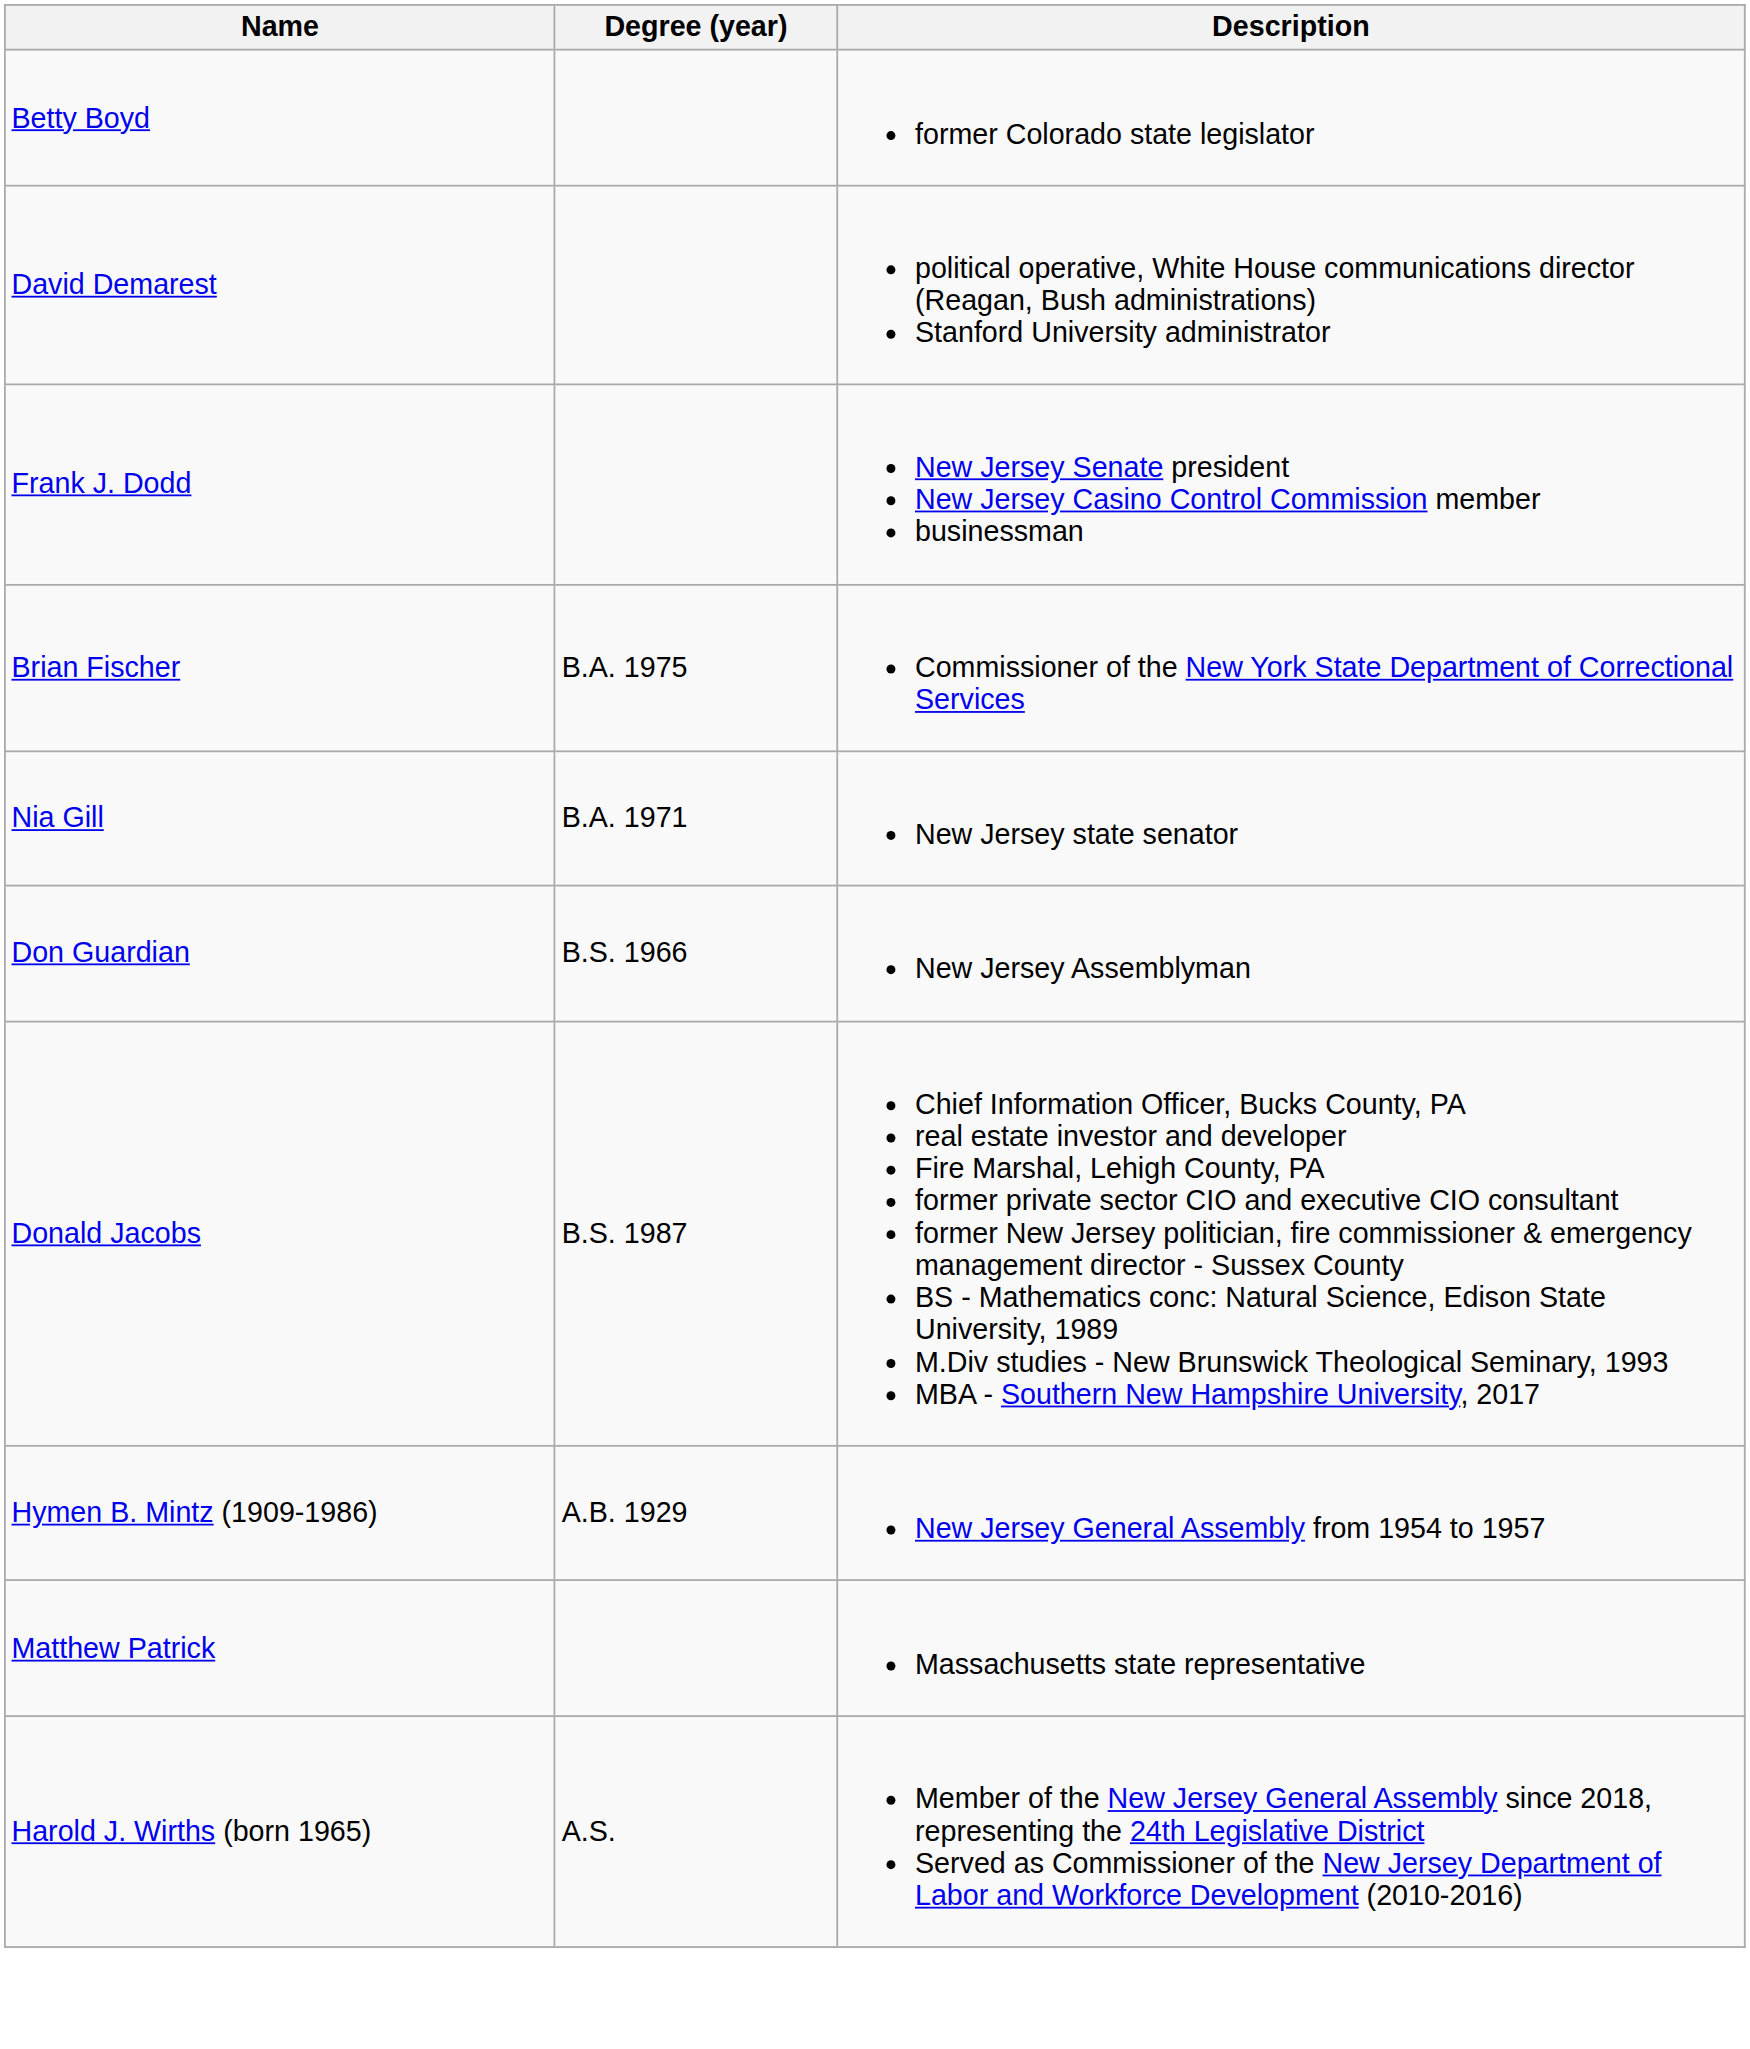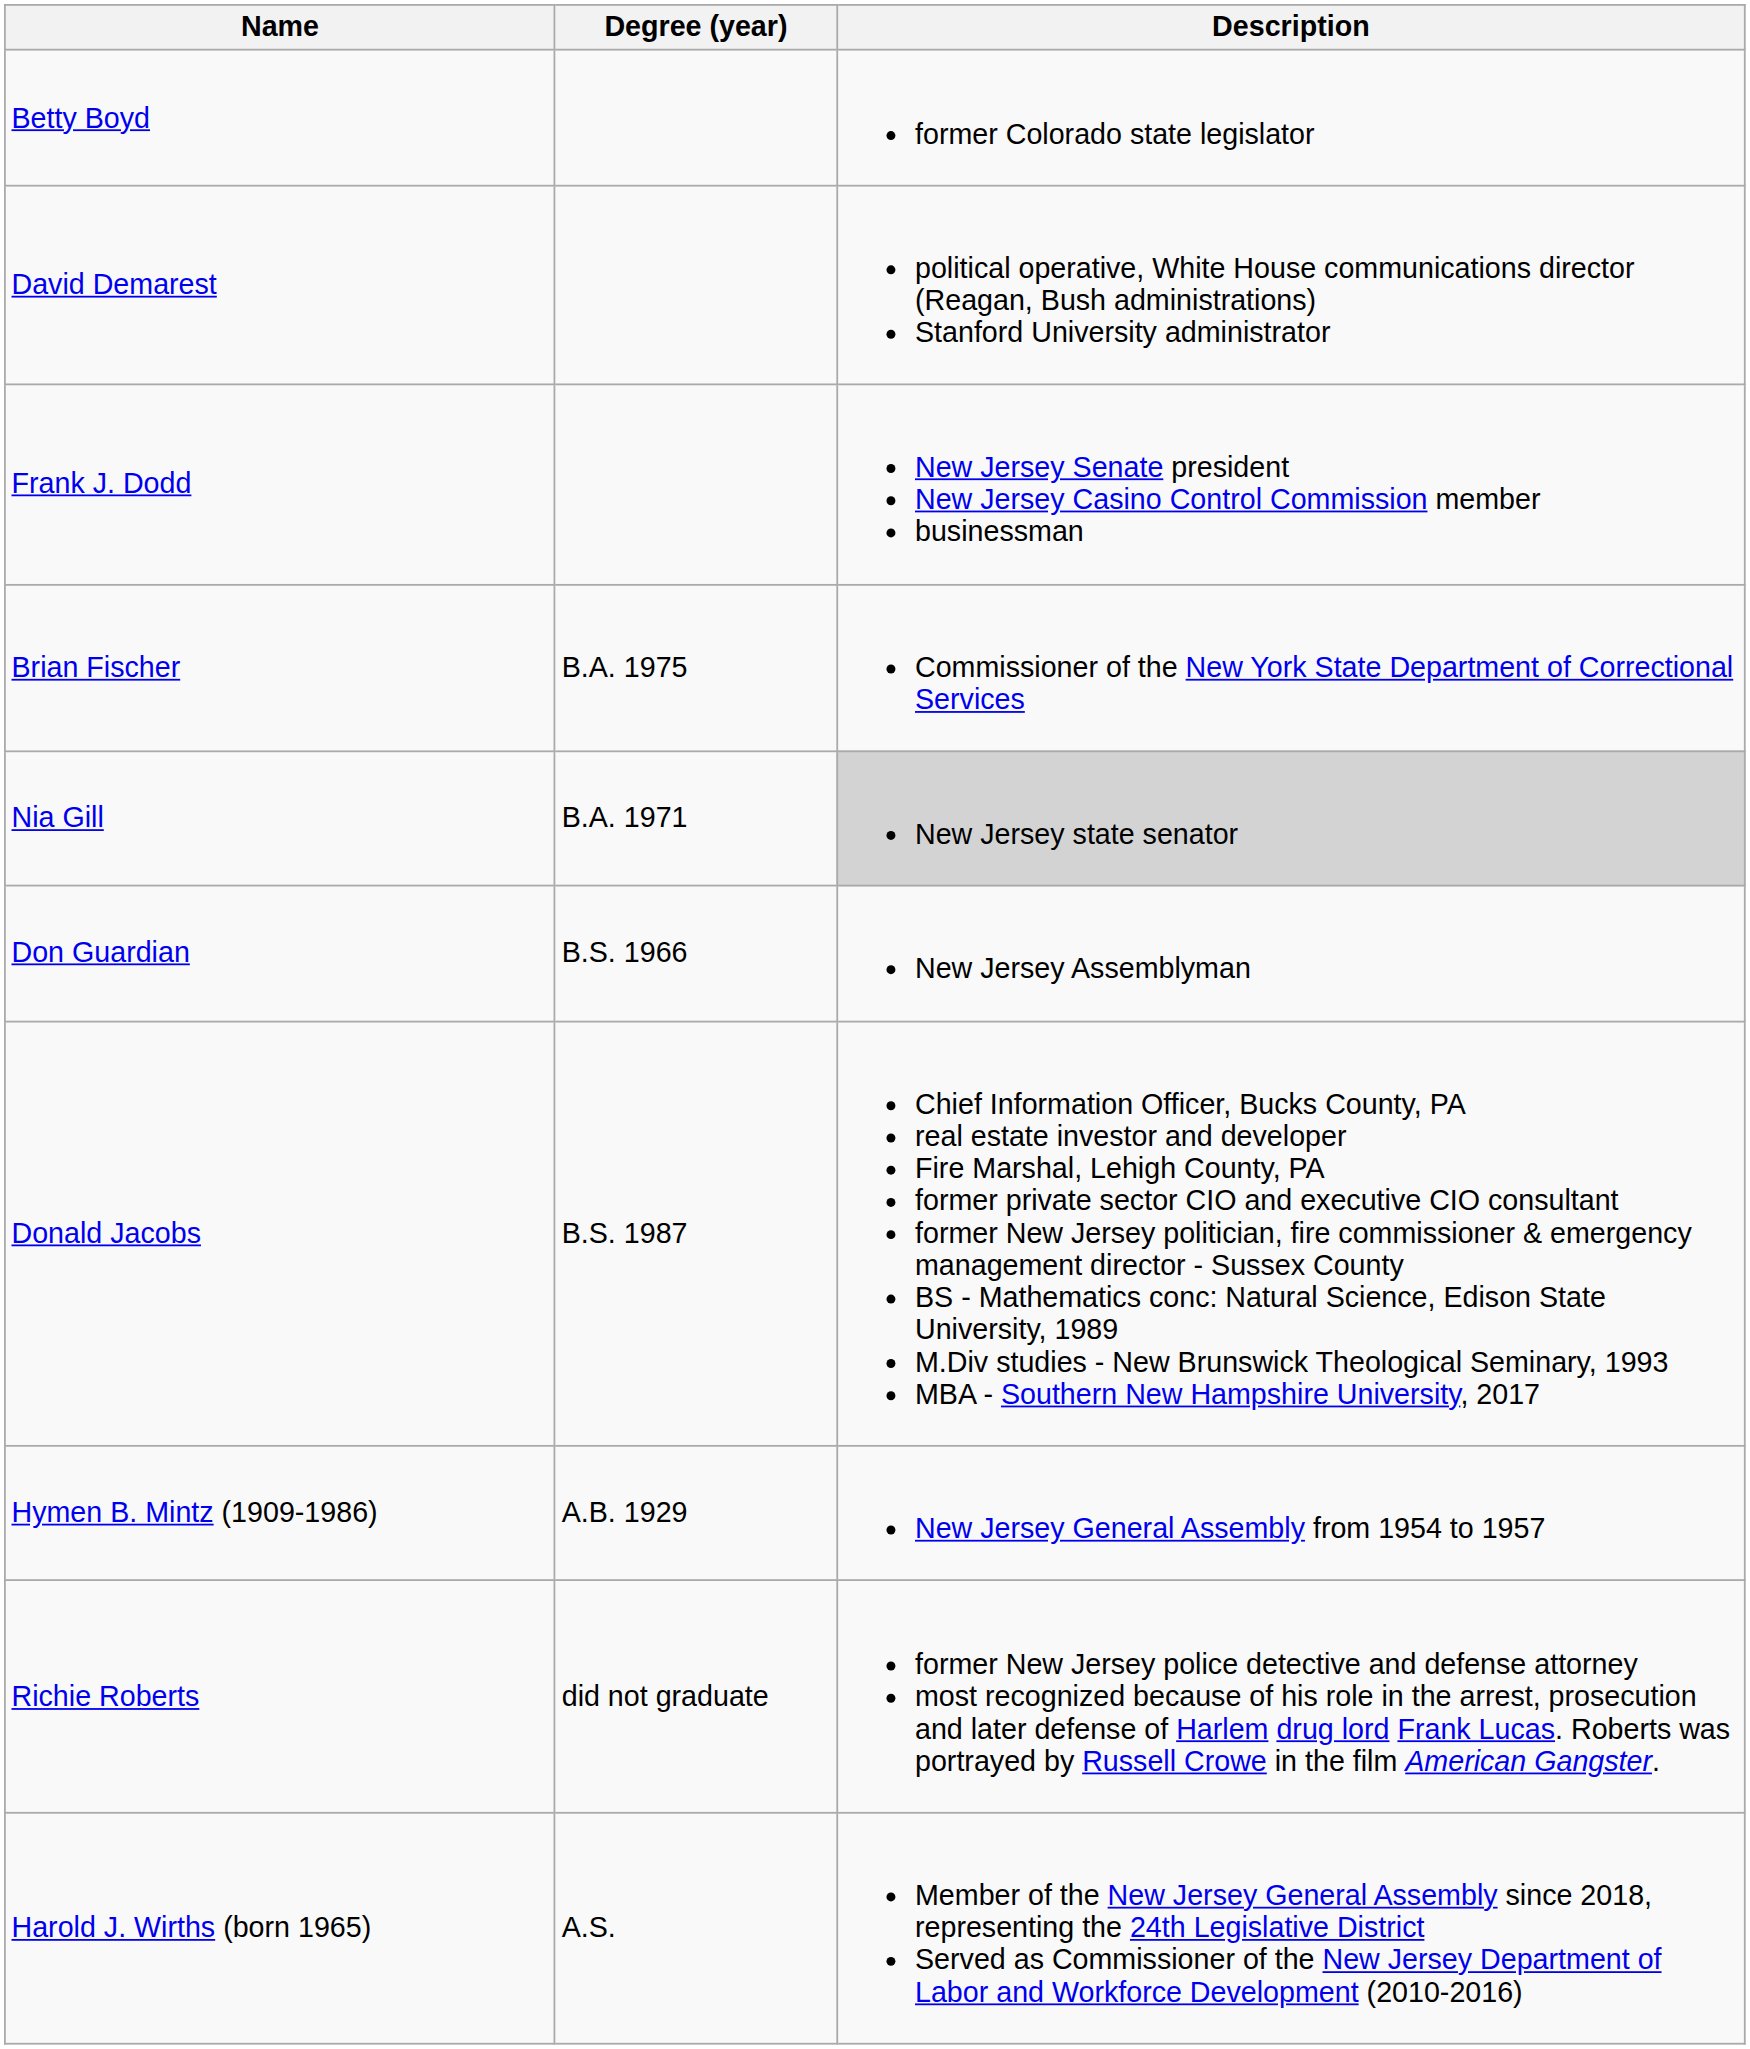Nia Gill | Description: no background -> lightgrey background
- row: Matthew Patrick | Massachusetts state representative
+ row: Richie Roberts | did not graduate | former New Jersey police detective and defense attorney most recognized because of his role in the arrest, prosecution and later defense of Harlem drug lord Frank Lucas. Roberts was portrayed by Russell Crowe in the film American Gangster.
